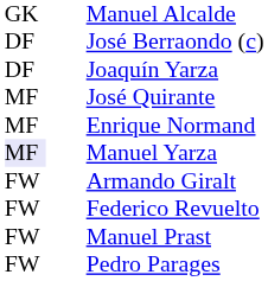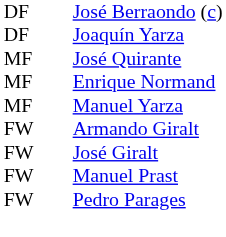- row: GK | Manuel Alcalde
Manuel Yarza | column 1: lavender background -> no background
- row: FW | Federico Revuelto
+ row: FW | José Giralt
